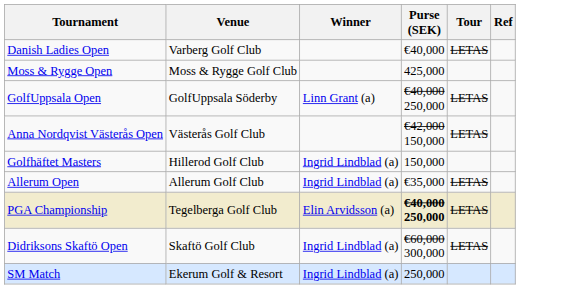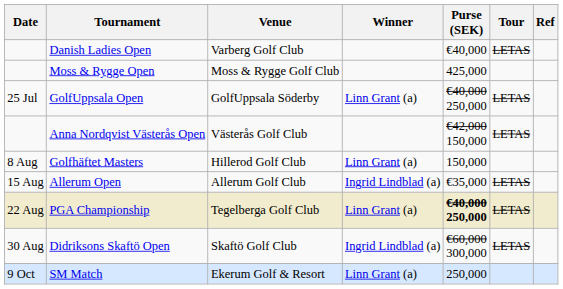+ column: Date | 25 Jul | 8 Aug | 15 Aug | 22 Aug | 30 Aug | 9 Oct
Golfhäftet Masters | Winner: Ingrid Lindblad (a) -> Linn Grant (a)
PGA Championship | Winner: Elin Arvidsson (a) -> Linn Grant (a)
SM Match | Winner: Ingrid Lindblad (a) -> Linn Grant (a)
